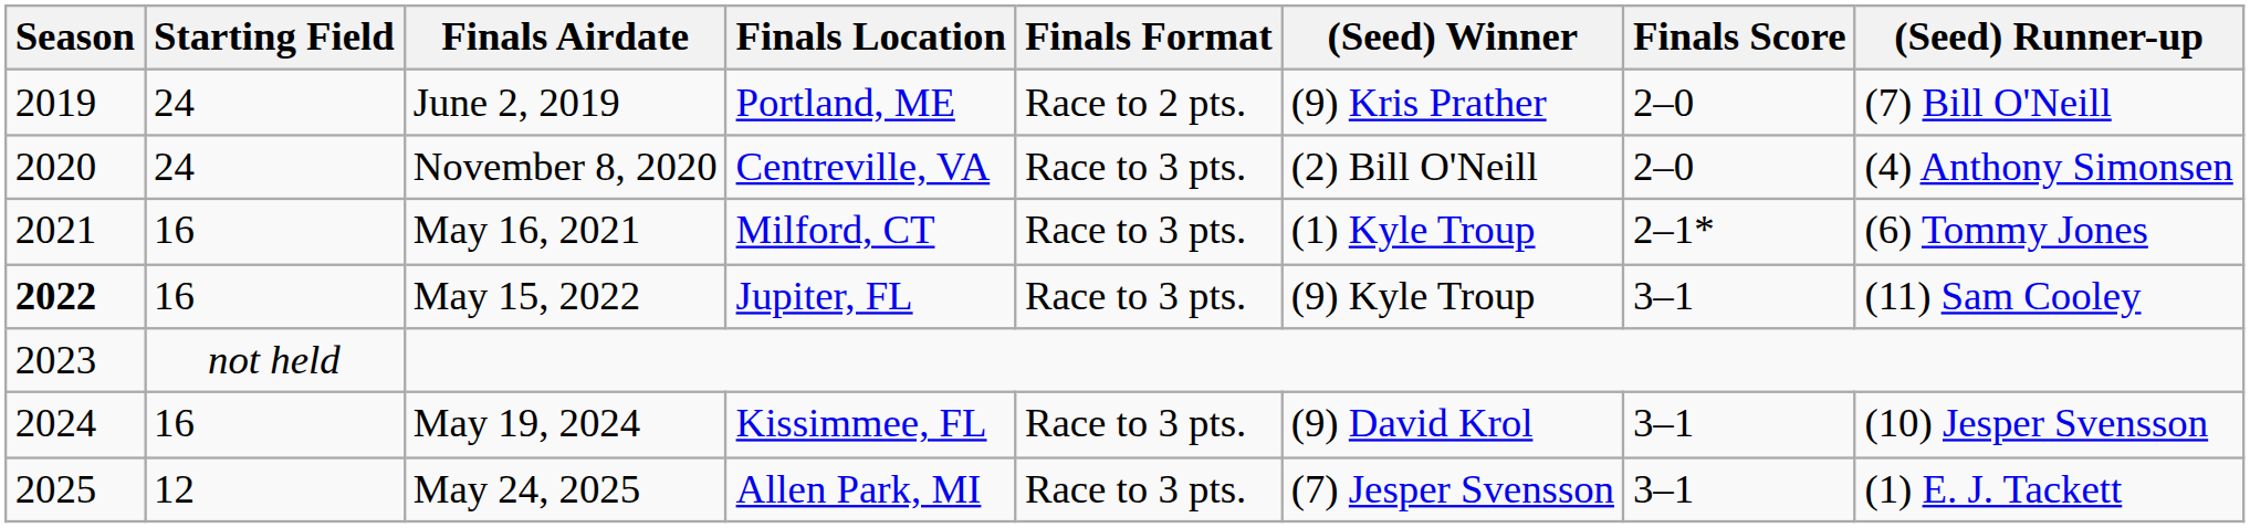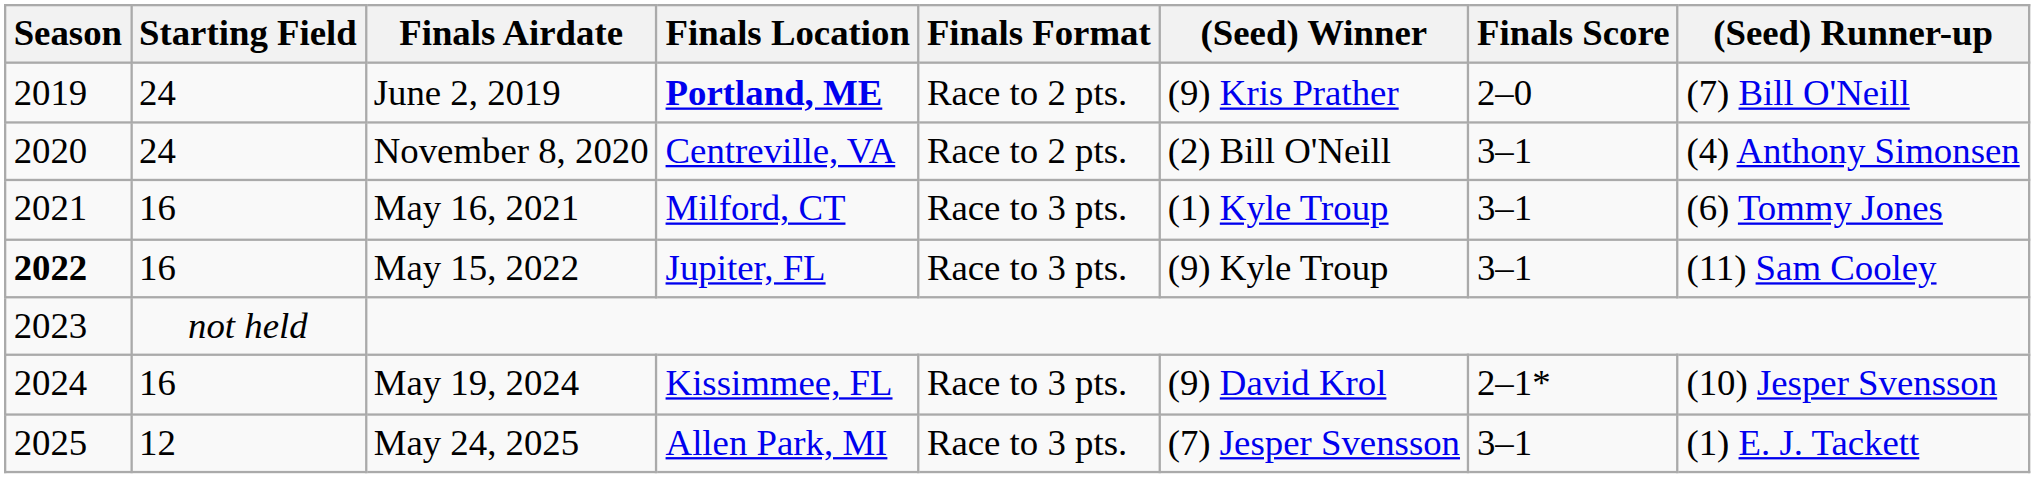June 2, 2019 | Finals Location: normal -> bold
November 8, 2020 | Finals Format: Race to 3 pts. -> Race to 2 pts.
November 8, 2020 | Finals Score: 2–0 -> 3–1
May 16, 2021 | Finals Score: 2–1* -> 3–1
May 19, 2024 | Finals Score: 3–1 -> 2–1*
